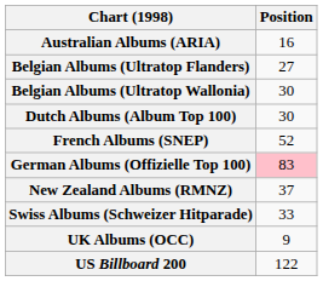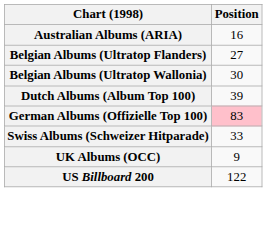Dutch Albums (Album Top 100) | Position: 30 -> 39
- row: French Albums (SNEP) | 52
- row: New Zealand Albums (RMNZ) | 37
